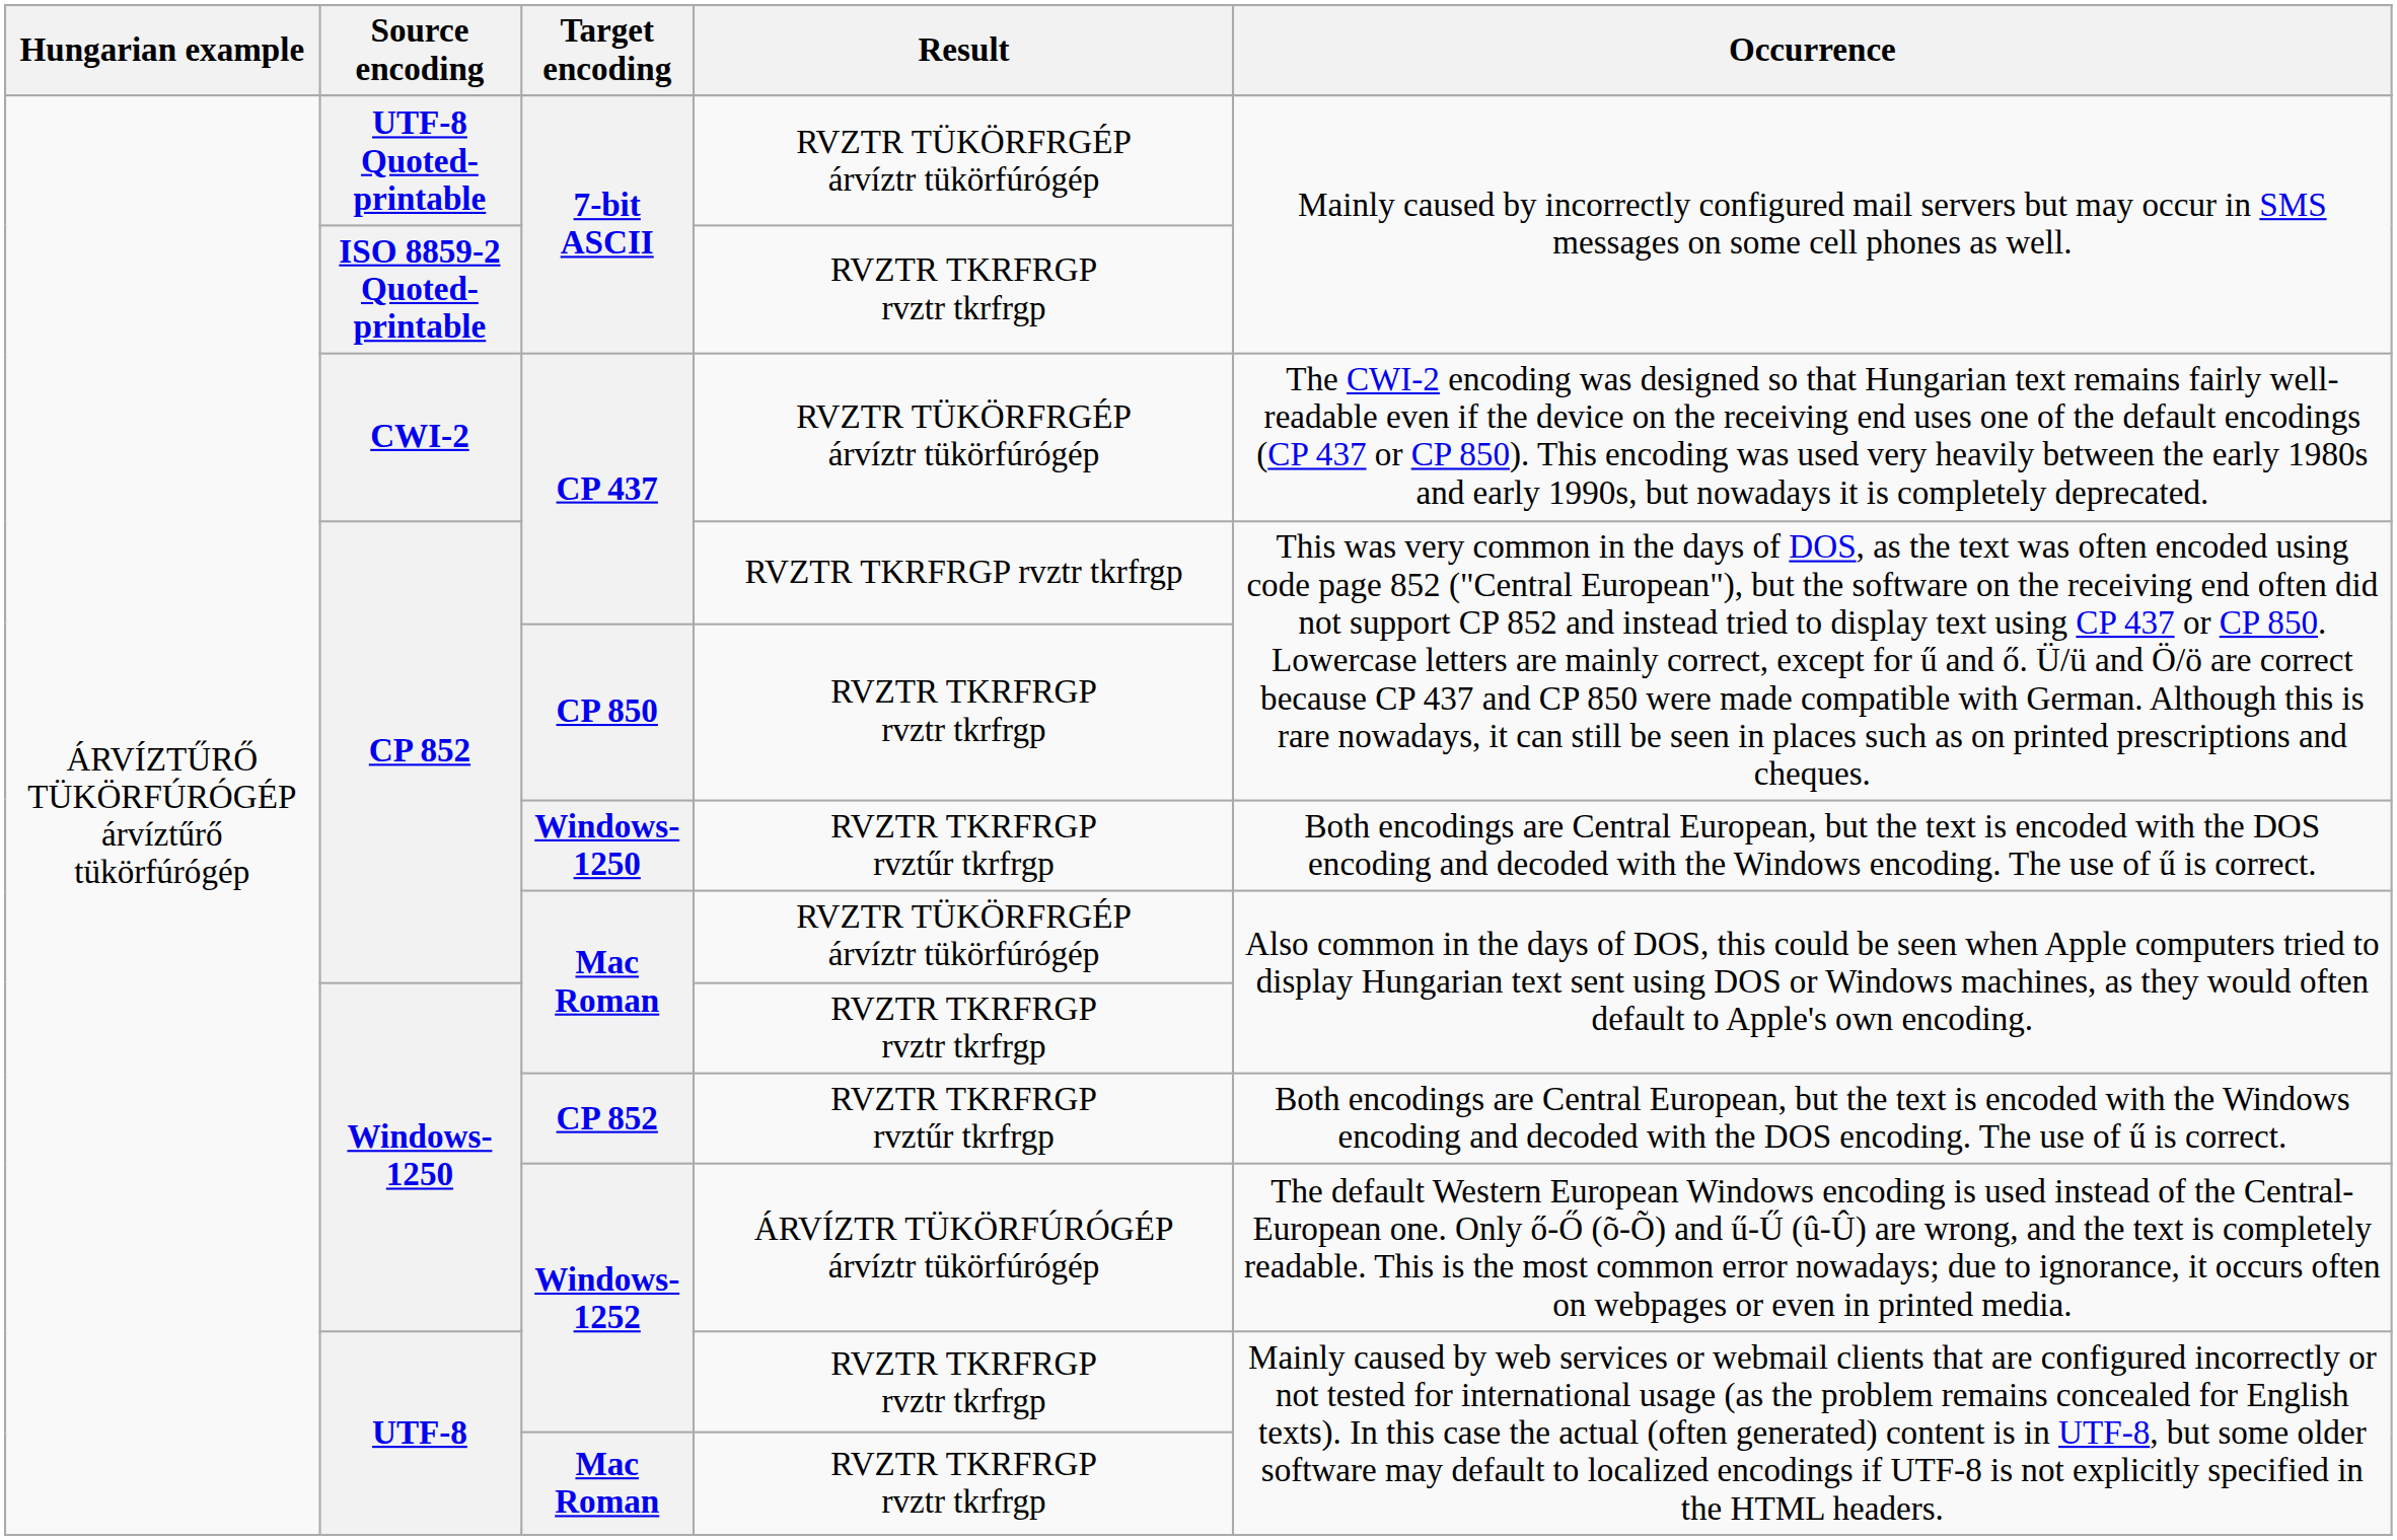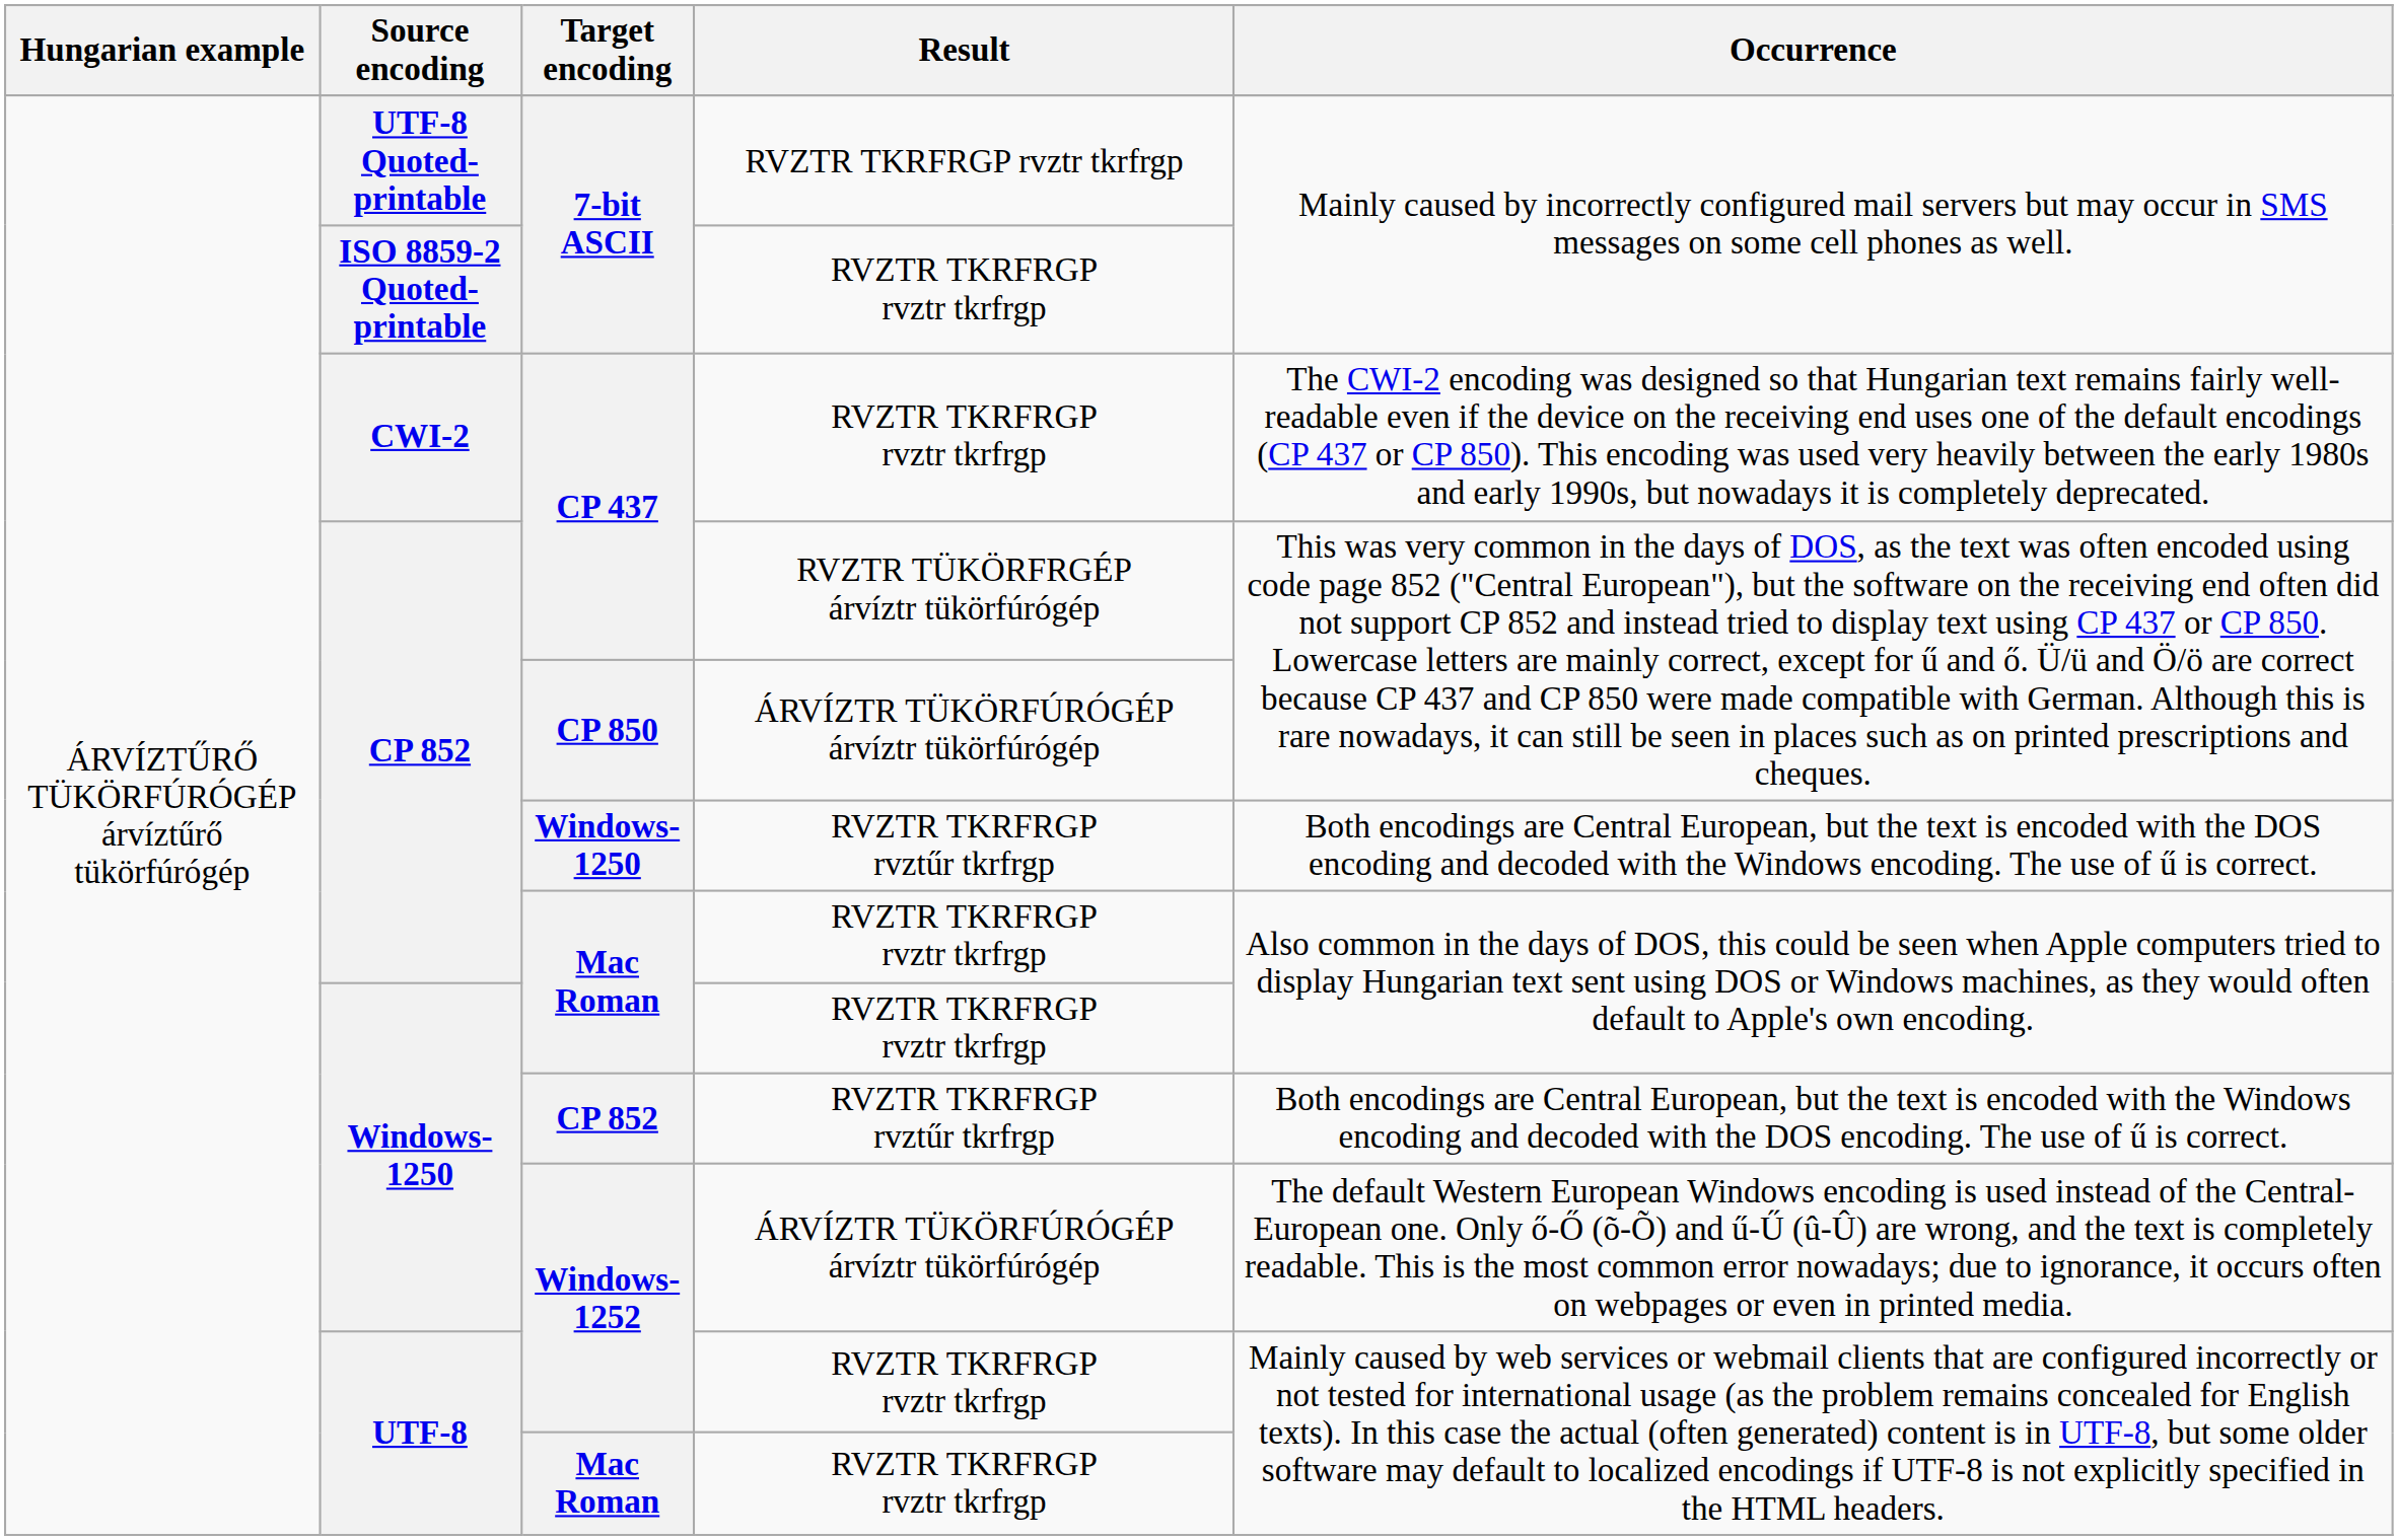UTF-8 Quoted-printable / 7-bit ASCII | Result: RVZTR TÜKÖRFRGÉP árvíztr tükörfúrógép -> RVZTR TKRFRGP rvztr tkrfrgp
CWI-2 / CP 437 | Result: RVZTR TÜKÖRFRGÉP árvíztr tükörfúrógép -> RVZTR TKRFRGP rvztr tkrfrgp
CP 852 / CP 437 | Result: RVZTR TKRFRGP rvztr tkrfrgp -> RVZTR TÜKÖRFRGÉP árvíztr tükörfúrógép
CP 850 | Result: RVZTR TKRFRGP rvztr tkrfrgp -> ÁRVÍZTR TÜKÖRFÚRÓGÉP árvíztr tükörfúrógép
CP 852 / Mac Roman | Result: RVZTR TÜKÖRFRGÉP árvíztr tükörfúrógép -> RVZTR TKRFRGP rvztr tkrfrgp
